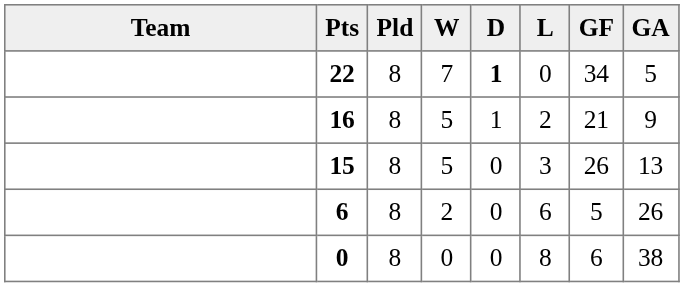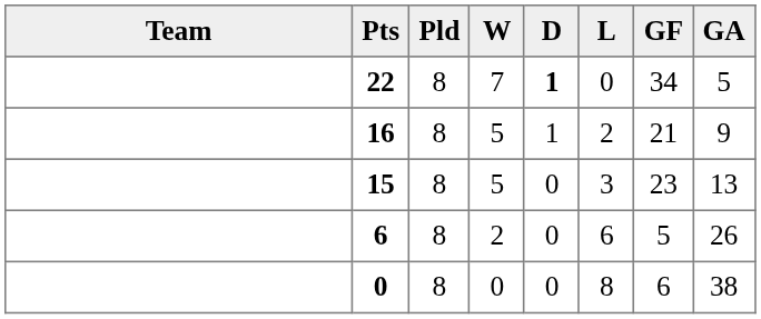15 | GF: 26 -> 23
